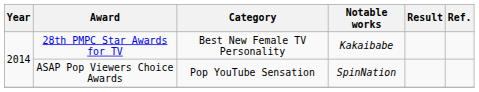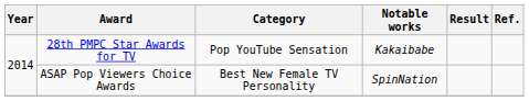28th PMPC Star Awards for TV | Category: Best New Female TV Personality -> Pop YouTube Sensation
ASAP Pop Viewers Choice Awards | Category: Pop YouTube Sensation -> Best New Female TV Personality
